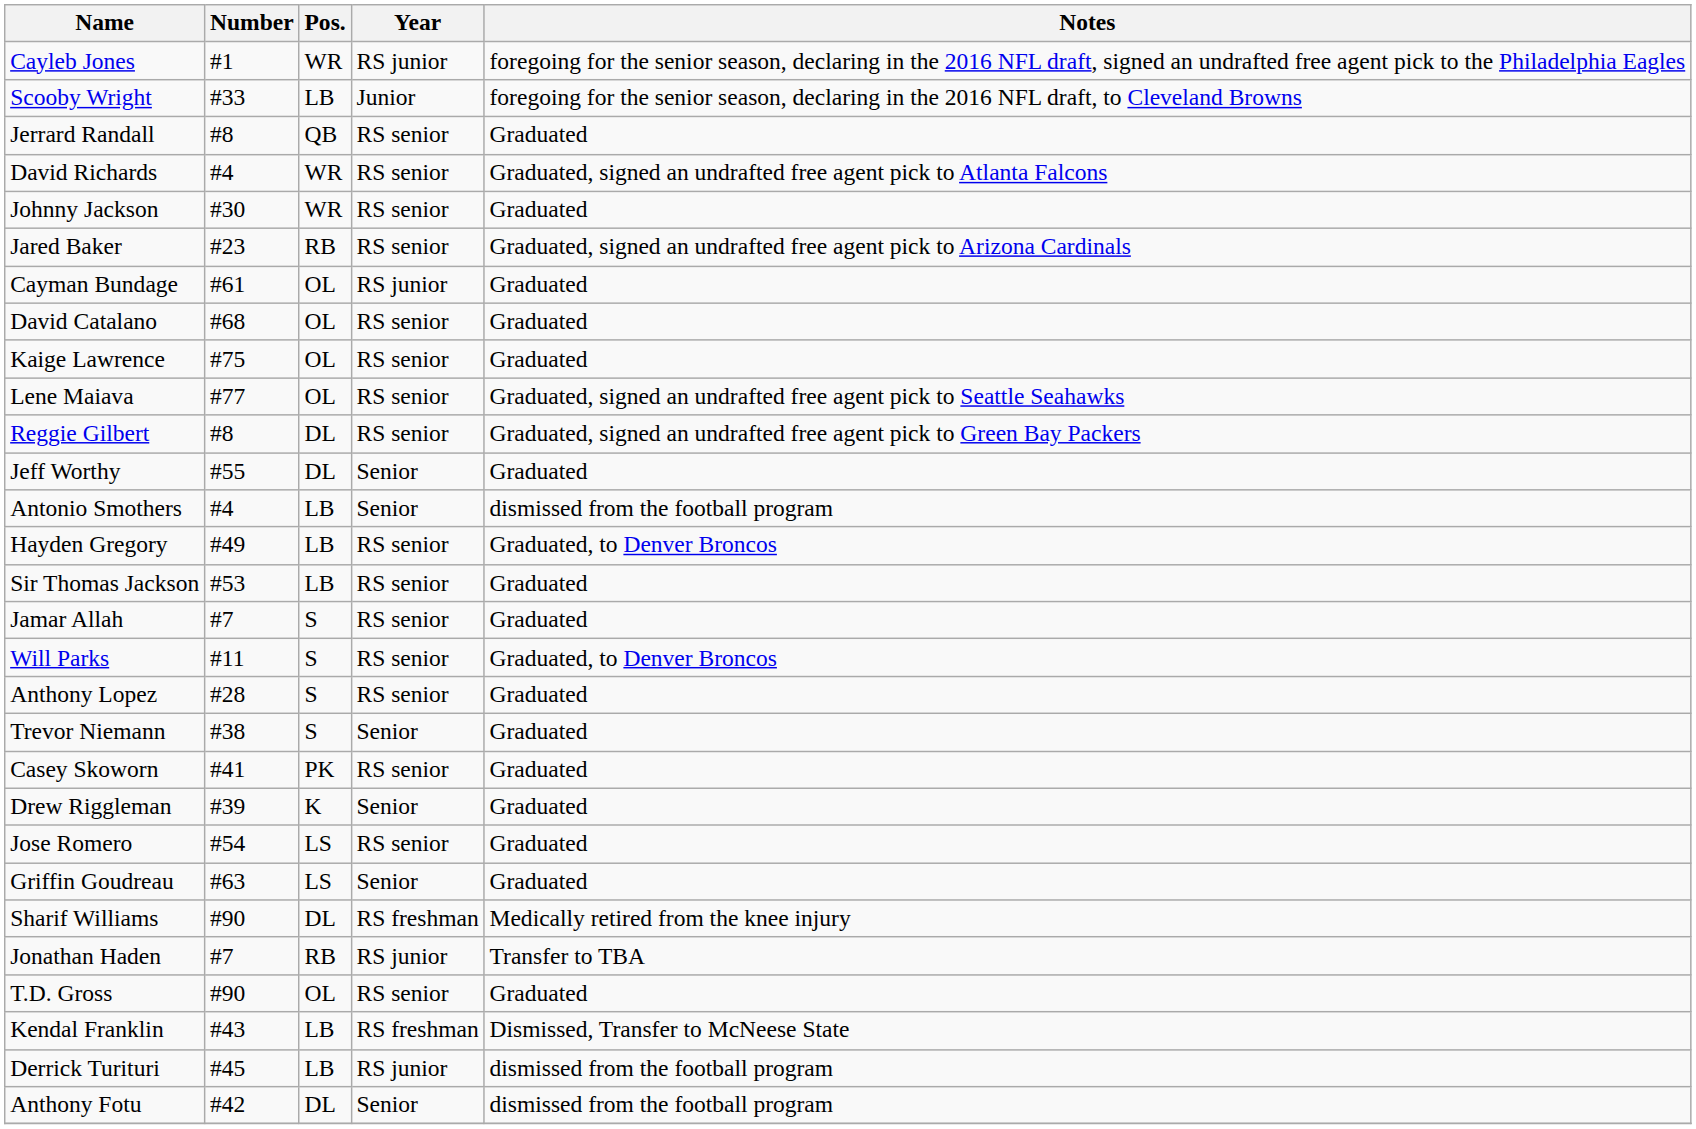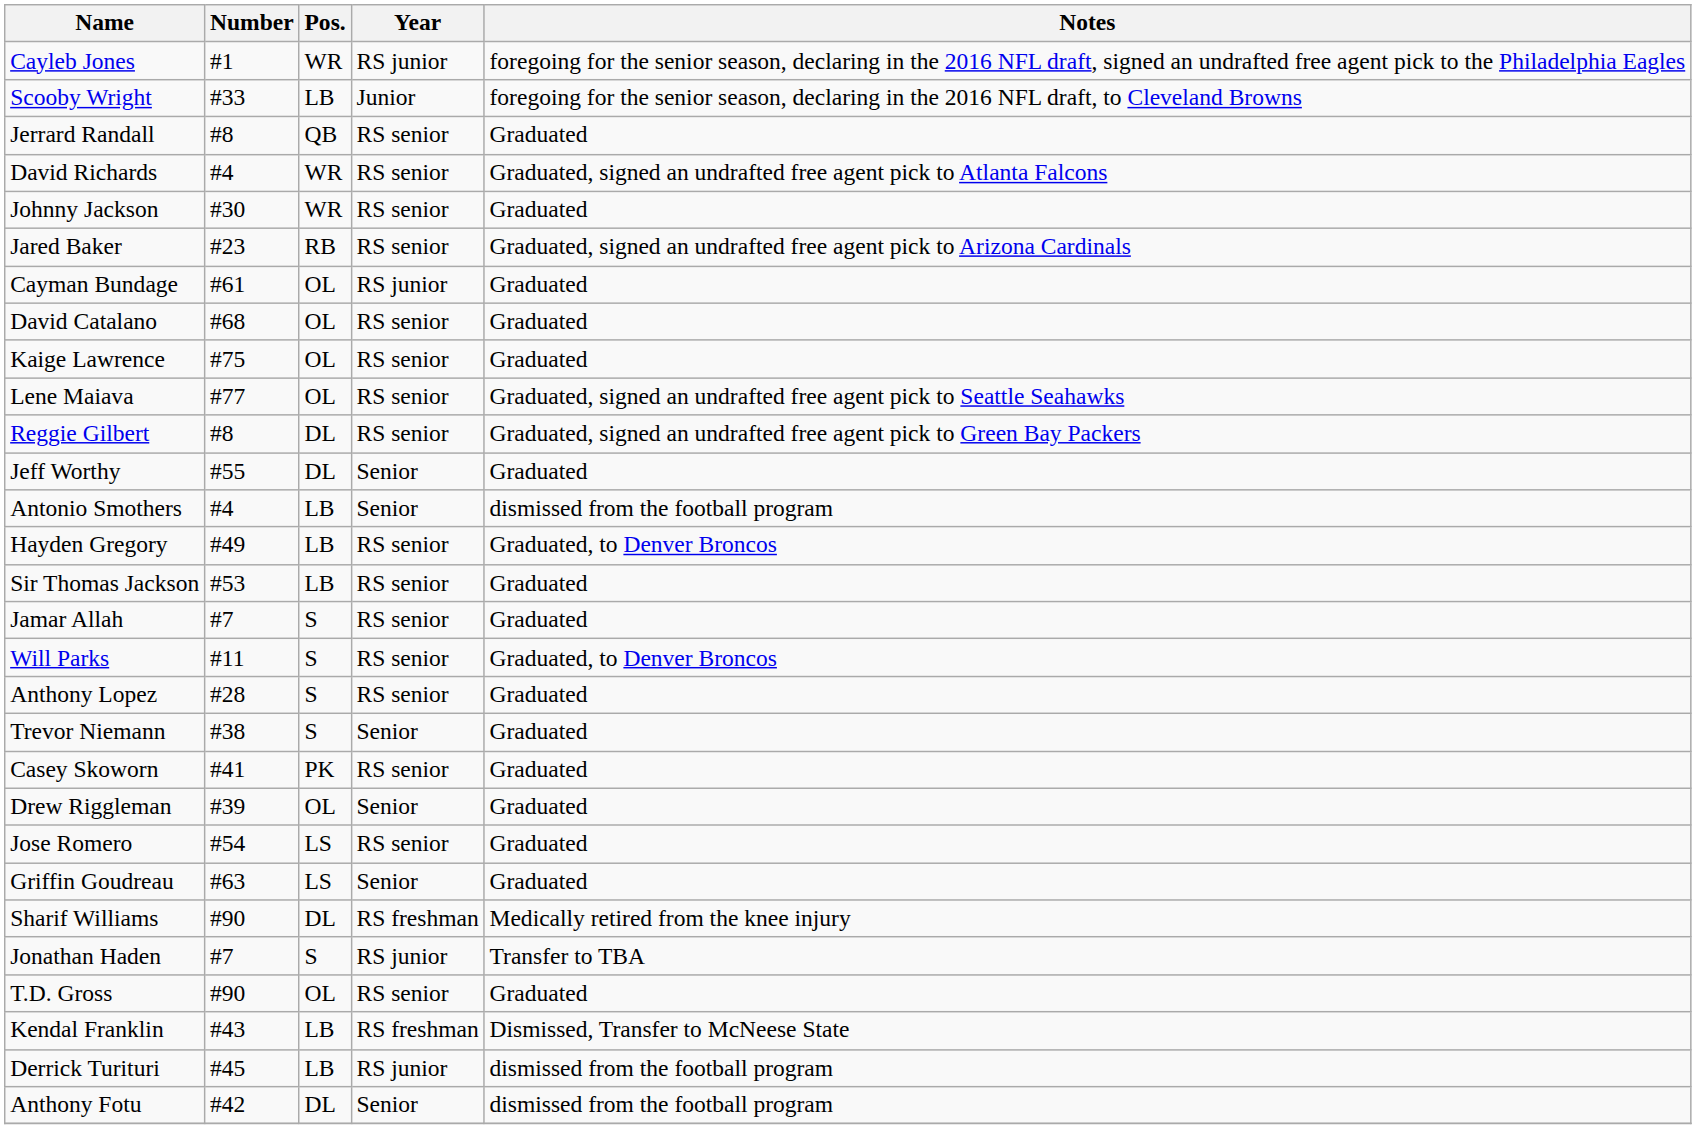Drew Riggleman | Pos.: K -> OL
Jonathan Haden | Pos.: RB -> S
